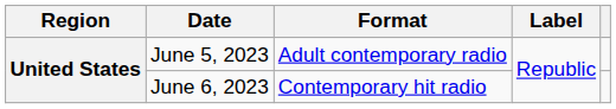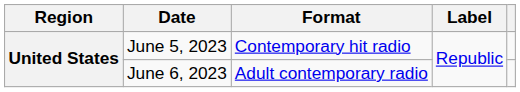June 5, 2023 | Format: Adult contemporary radio -> Contemporary hit radio
June 6, 2023 | Format: Contemporary hit radio -> Adult contemporary radio
